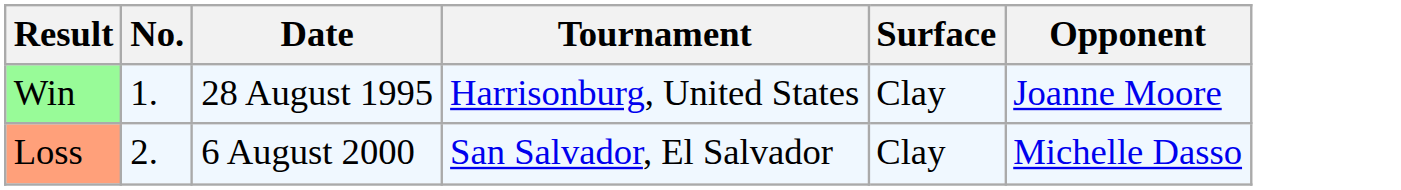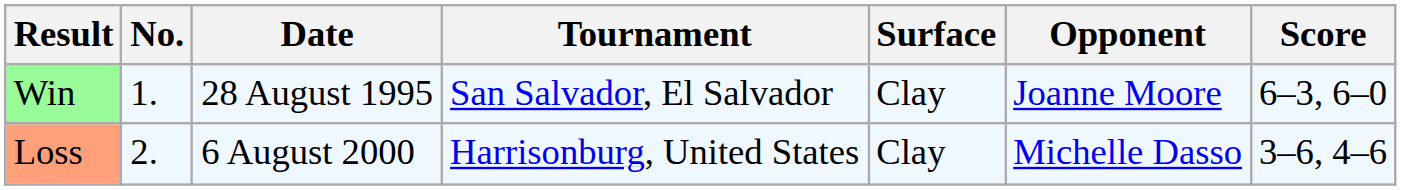+ column: Score | 6–3, 6–0 | 3–6, 4–6
Win | Tournament: Harrisonburg, United States -> San Salvador, El Salvador
Loss | Tournament: San Salvador, El Salvador -> Harrisonburg, United States
